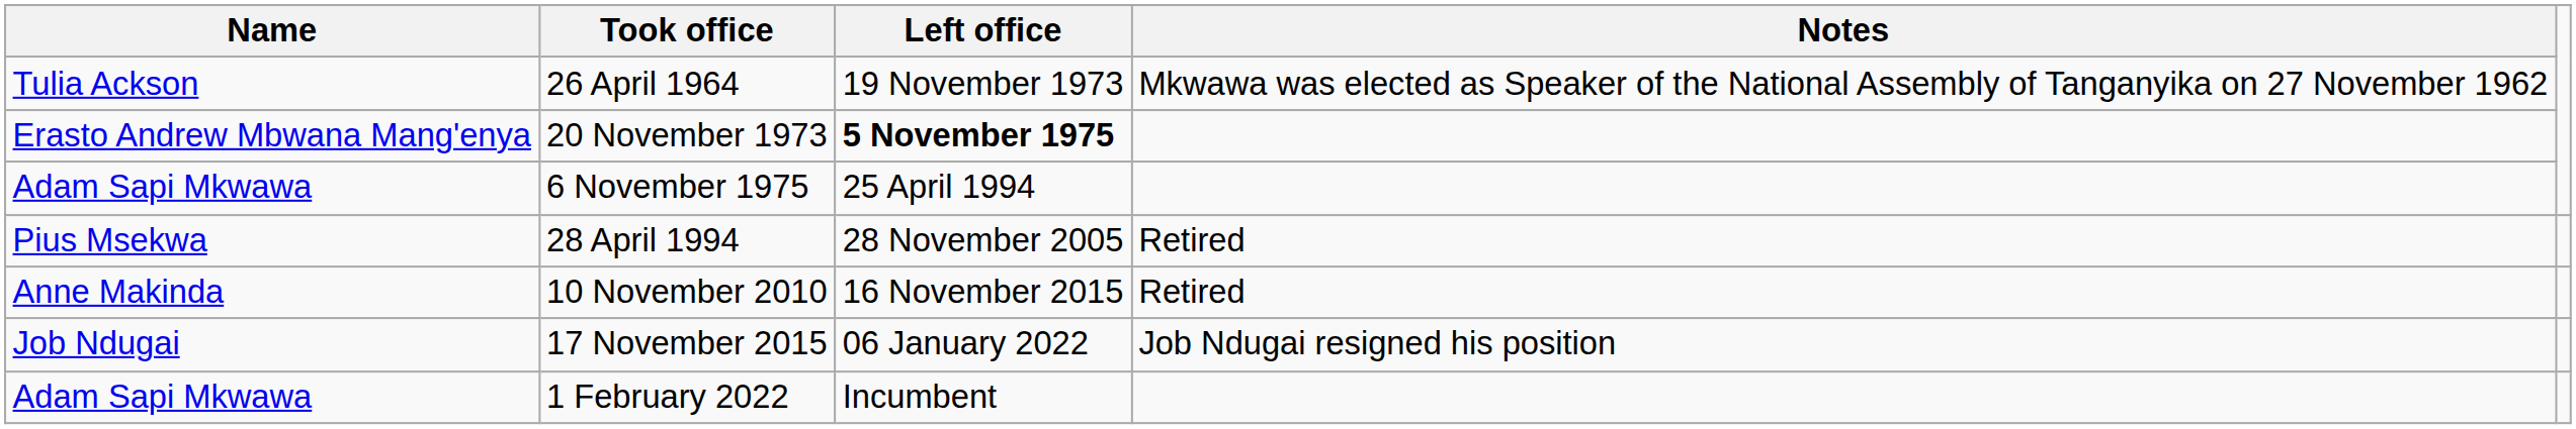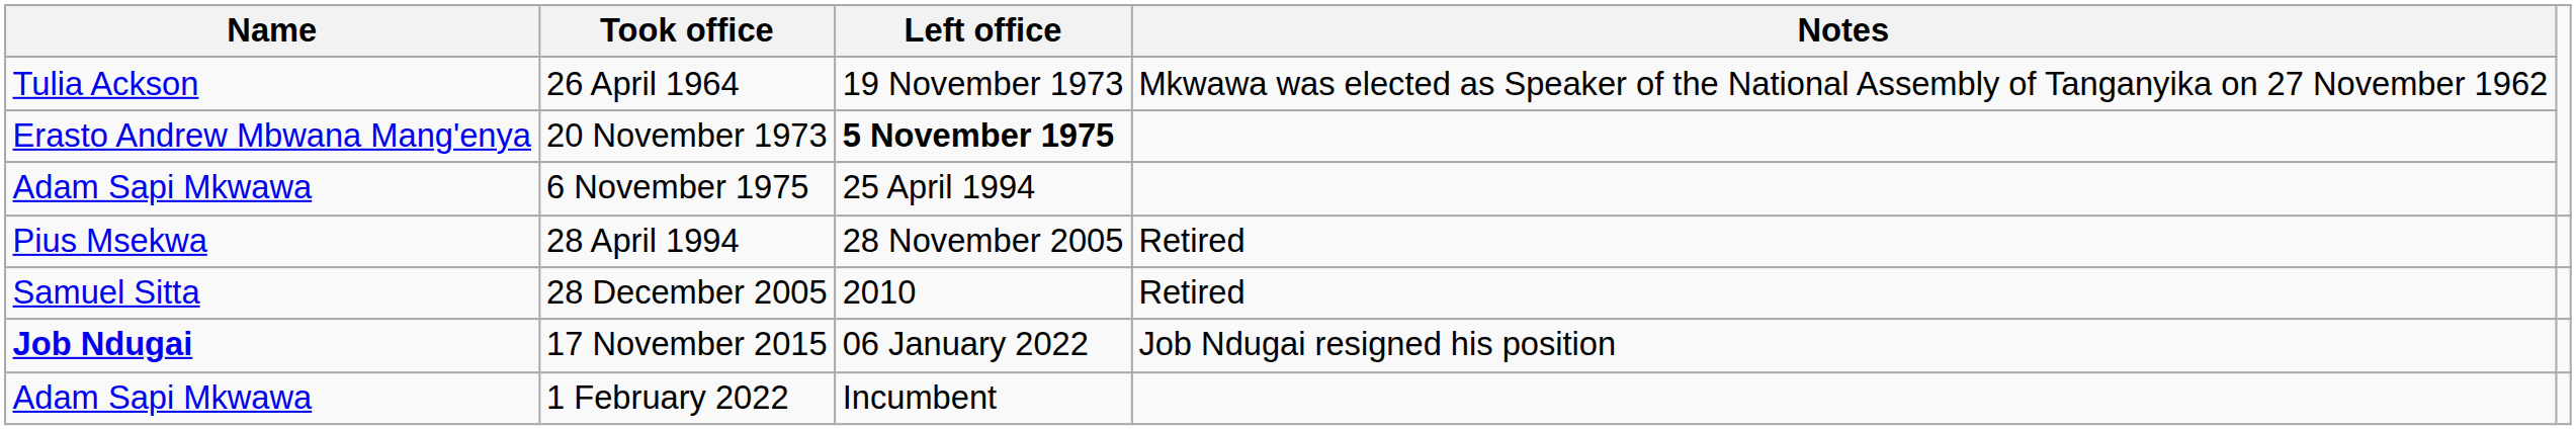+ row: Samuel Sitta | 28 December 2005 | 2010 | Retired
- row: Anne Makinda | 10 November 2010 | 16 November 2015 | Retired
17 November 2015 | Name: normal -> bold
